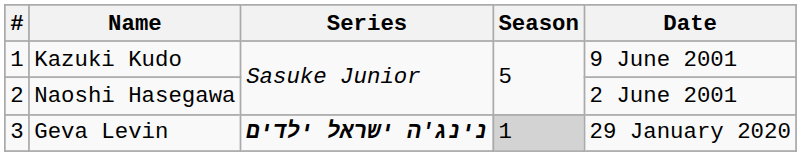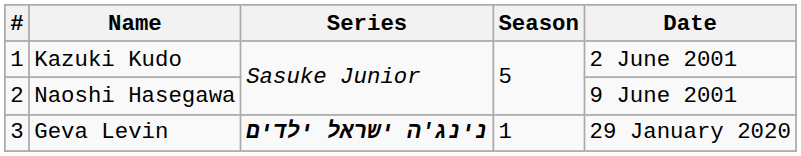Kazuki Kudo | Date: 9 June 2001 -> 2 June 2001
Naoshi Hasegawa | Date: 2 June 2001 -> 9 June 2001
Geva Levin | Season: lightgrey background -> no background
